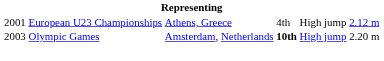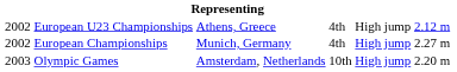European U23 Championships | column 1: 2001 -> 2002
+ row: 2002 | European Championships | Munich, Germany | 4th | High jump | 2.27 m
Olympic Games | column 4: bold -> normal
